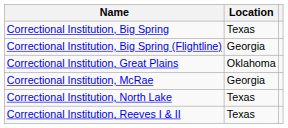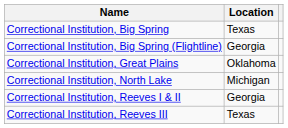- row: Correctional Institution, McRae | Georgia
Correctional Institution, North Lake | Location: Texas -> Michigan
Correctional Institution, Reeves I & II | Location: Texas -> Georgia
+ row: Correctional Institution, Reeves III | Texas
